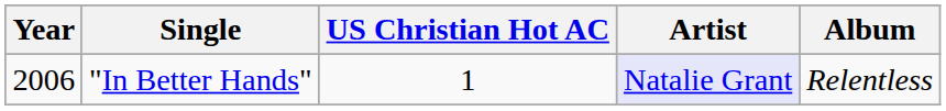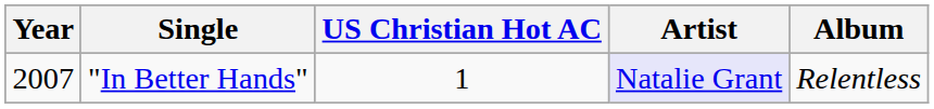"In Better Hands" | Year: 2006 -> 2007
